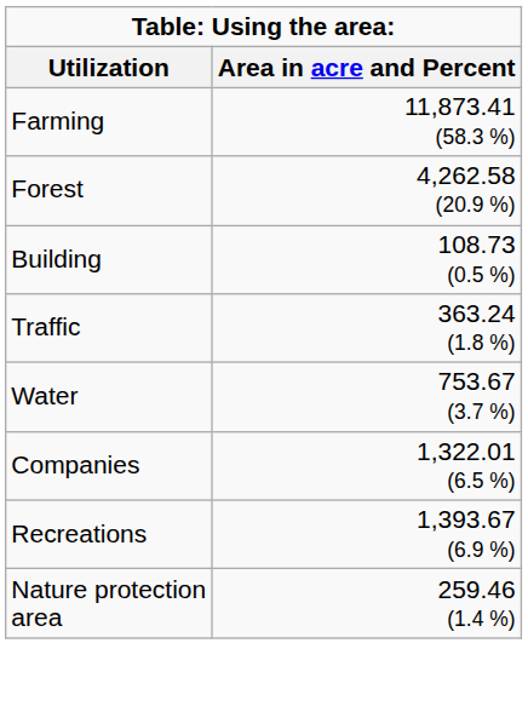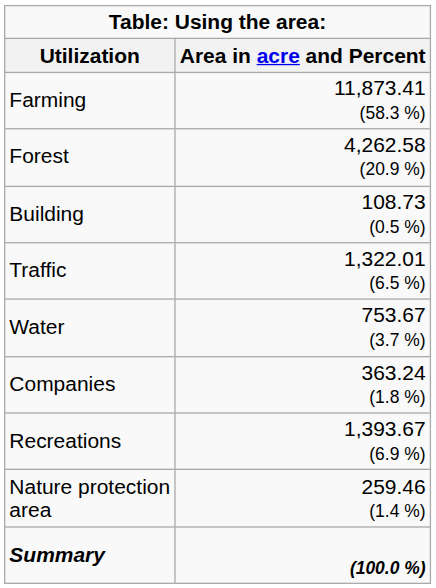Traffic | Area in acre and Percent: 363.24 (1.8 %) -> 1,322.01 (6.5 %)
Companies | Area in acre and Percent: 1,322.01 (6.5 %) -> 363.24 (1.8 %)
+ row: Summary | (100.0 %)
